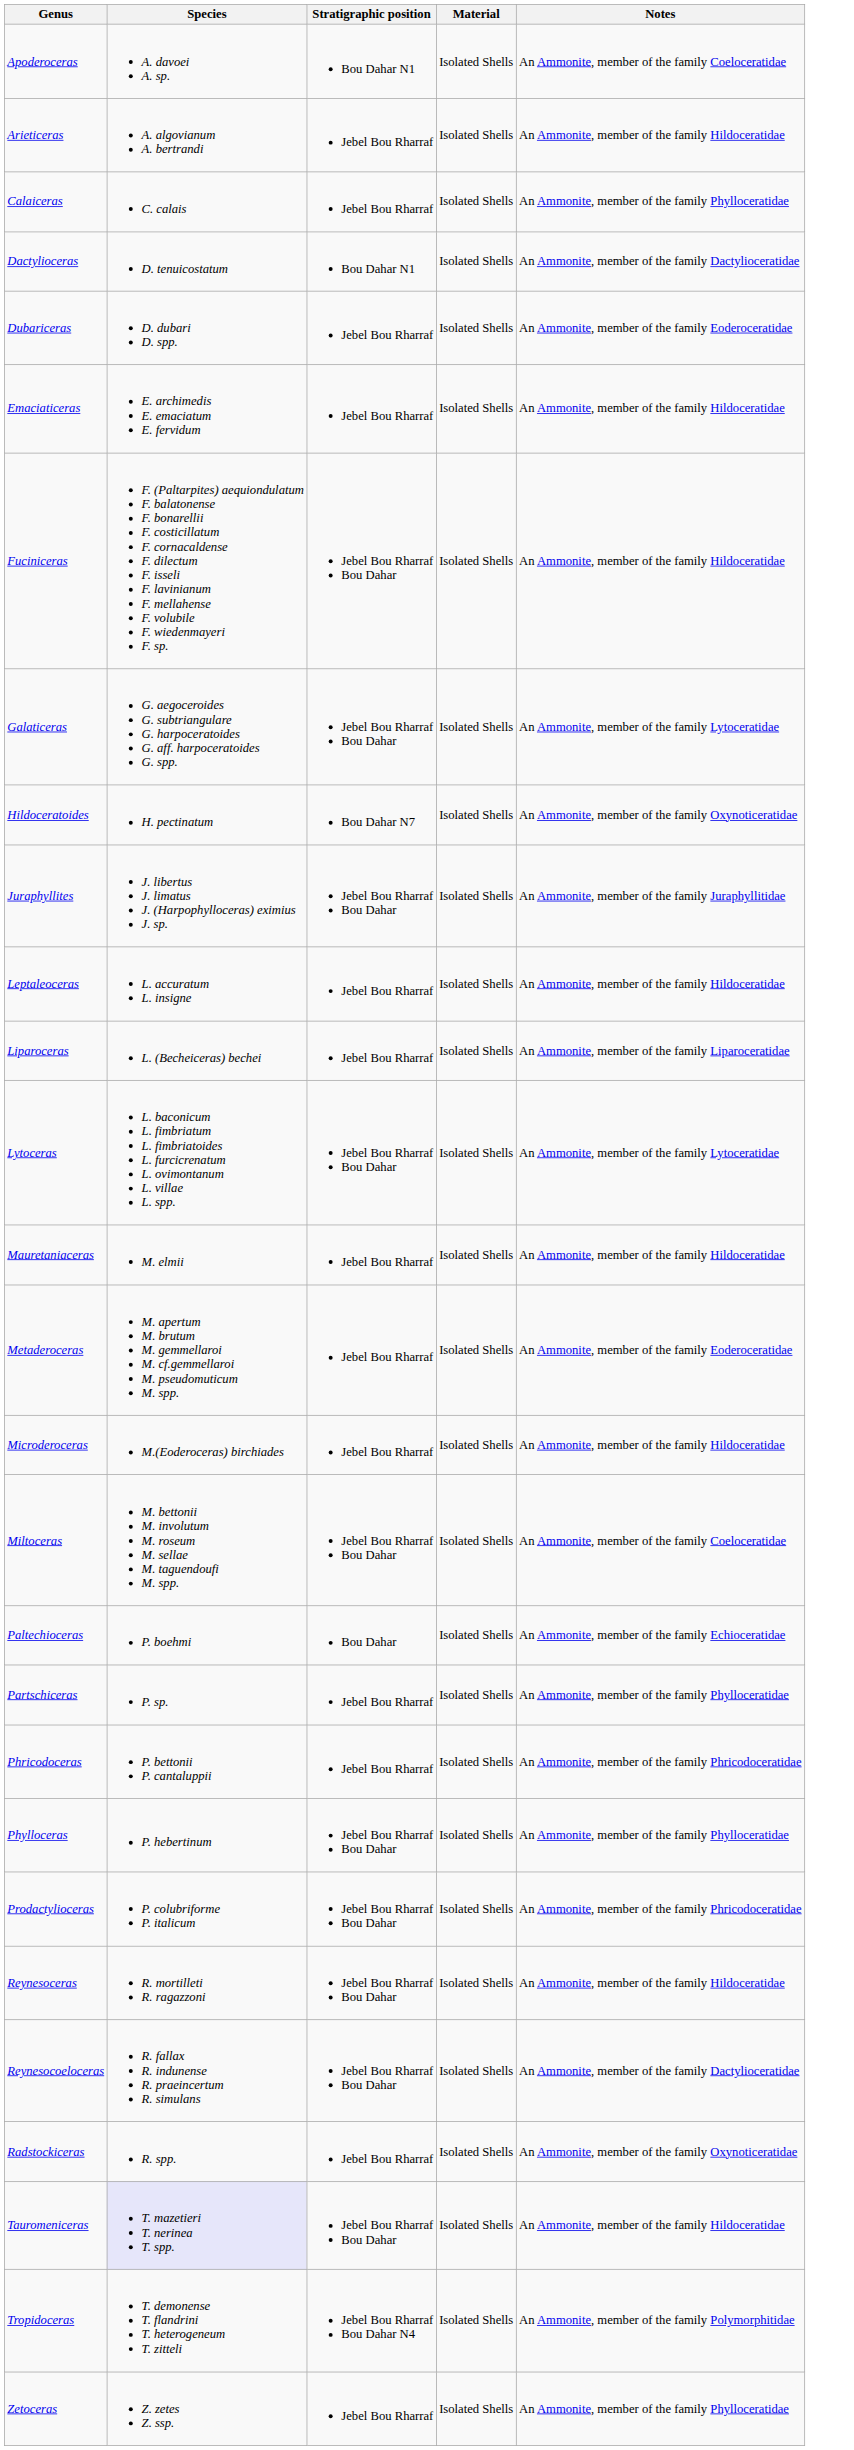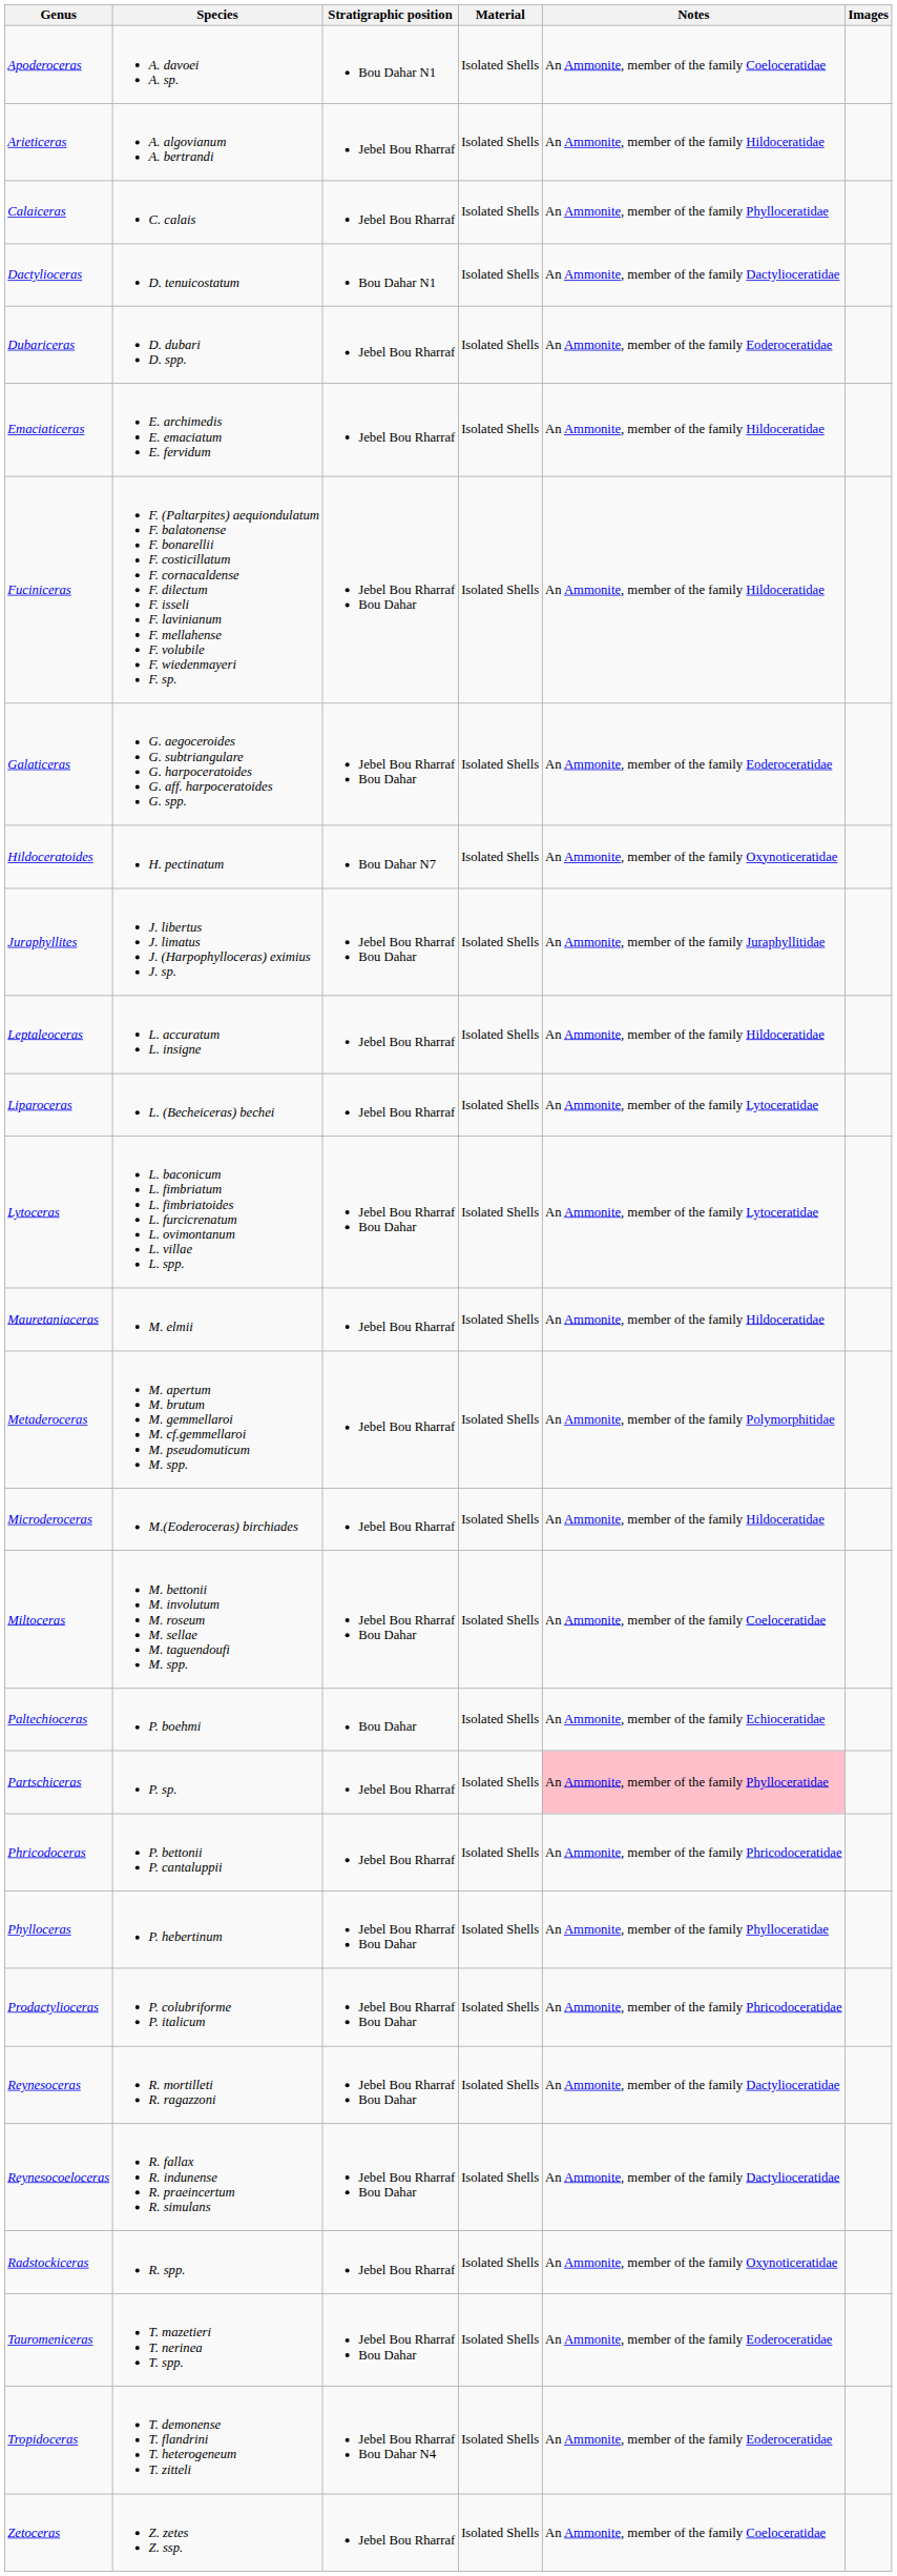+ column: Images
Galaticeras | Notes: An Ammonite, member of the family Lytoceratidae -> An Ammonite, member of the family Eoderoceratidae
Liparoceras | Notes: An Ammonite, member of the family Liparoceratidae -> An Ammonite, member of the family Lytoceratidae
Metaderoceras | Notes: An Ammonite, member of the family Eoderoceratidae -> An Ammonite, member of the family Polymorphitidae
Partschiceras | Notes: no background -> pink background
Reynesoceras | Notes: An Ammonite, member of the family Hildoceratidae -> An Ammonite, member of the family Dactylioceratidae
Tauromeniceras | Species: lavender background -> no background
Tauromeniceras | Notes: An Ammonite, member of the family Hildoceratidae -> An Ammonite, member of the family Eoderoceratidae
Tropidoceras | Notes: An Ammonite, member of the family Polymorphitidae -> An Ammonite, member of the family Eoderoceratidae
Zetoceras | Notes: An Ammonite, member of the family Phylloceratidae -> An Ammonite, member of the family Coeloceratidae
